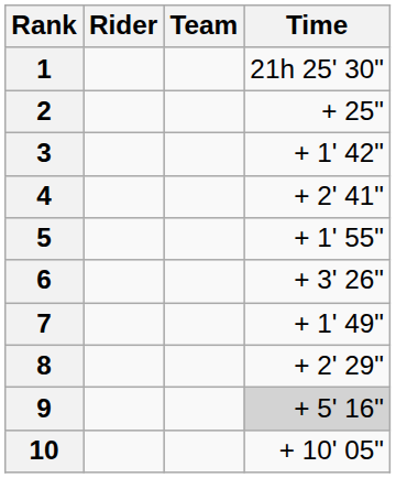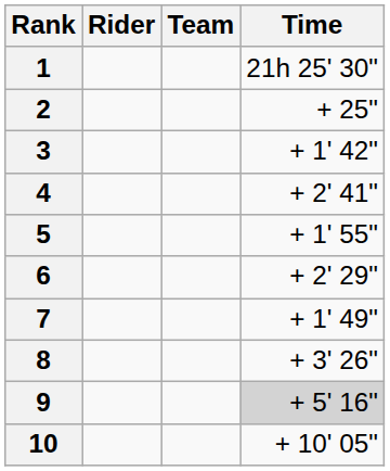6 | Time: + 3' 26" -> + 2' 29"
8 | Time: + 2' 29" -> + 3' 26"
